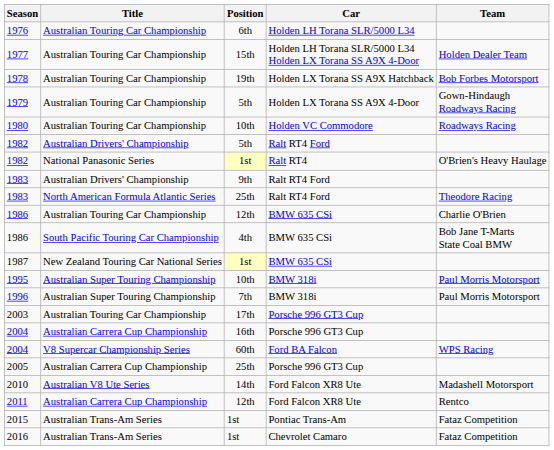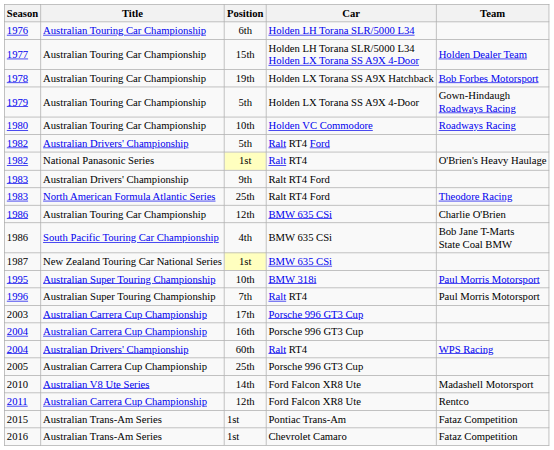1996 | Car: BMW 318i -> Ralt RT4
2003 | Title: Australian Touring Car Championship -> Australian Carrera Cup Championship
2004 / 60th | Title: V8 Supercar Championship Series -> Australian Drivers' Championship
2004 / 60th | Car: Ford BA Falcon -> Ralt RT4
